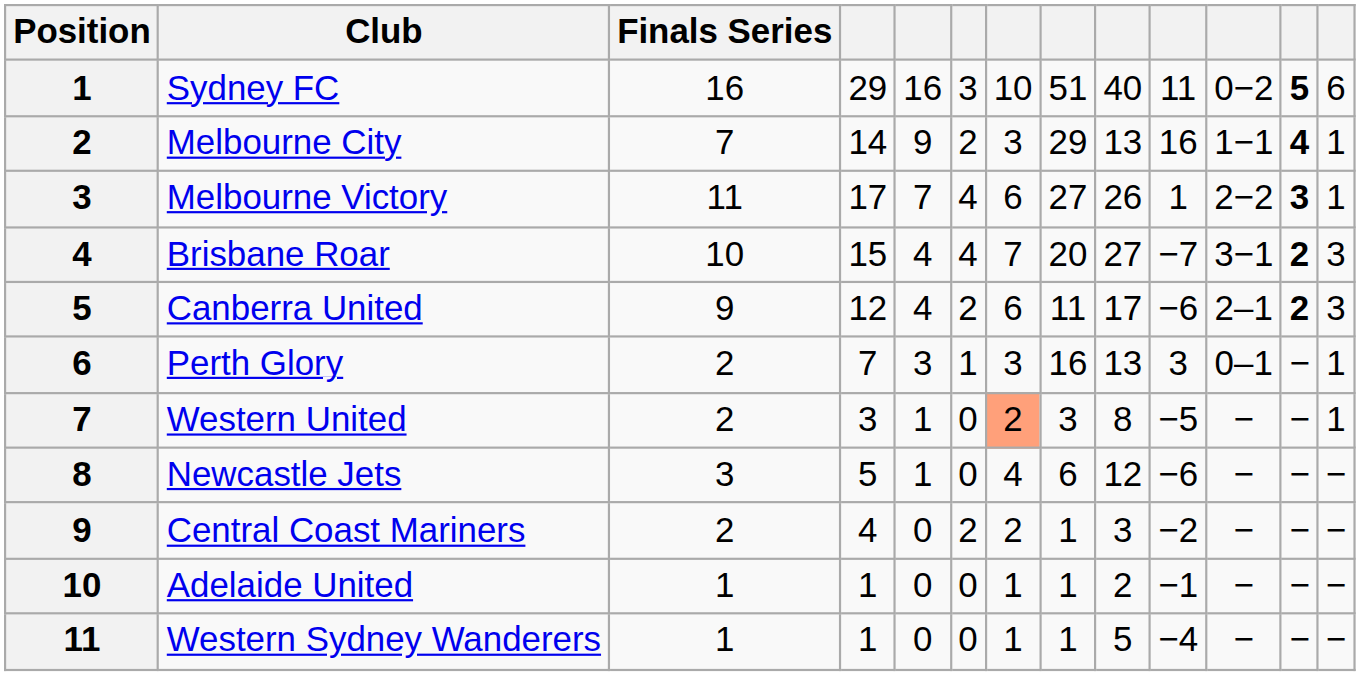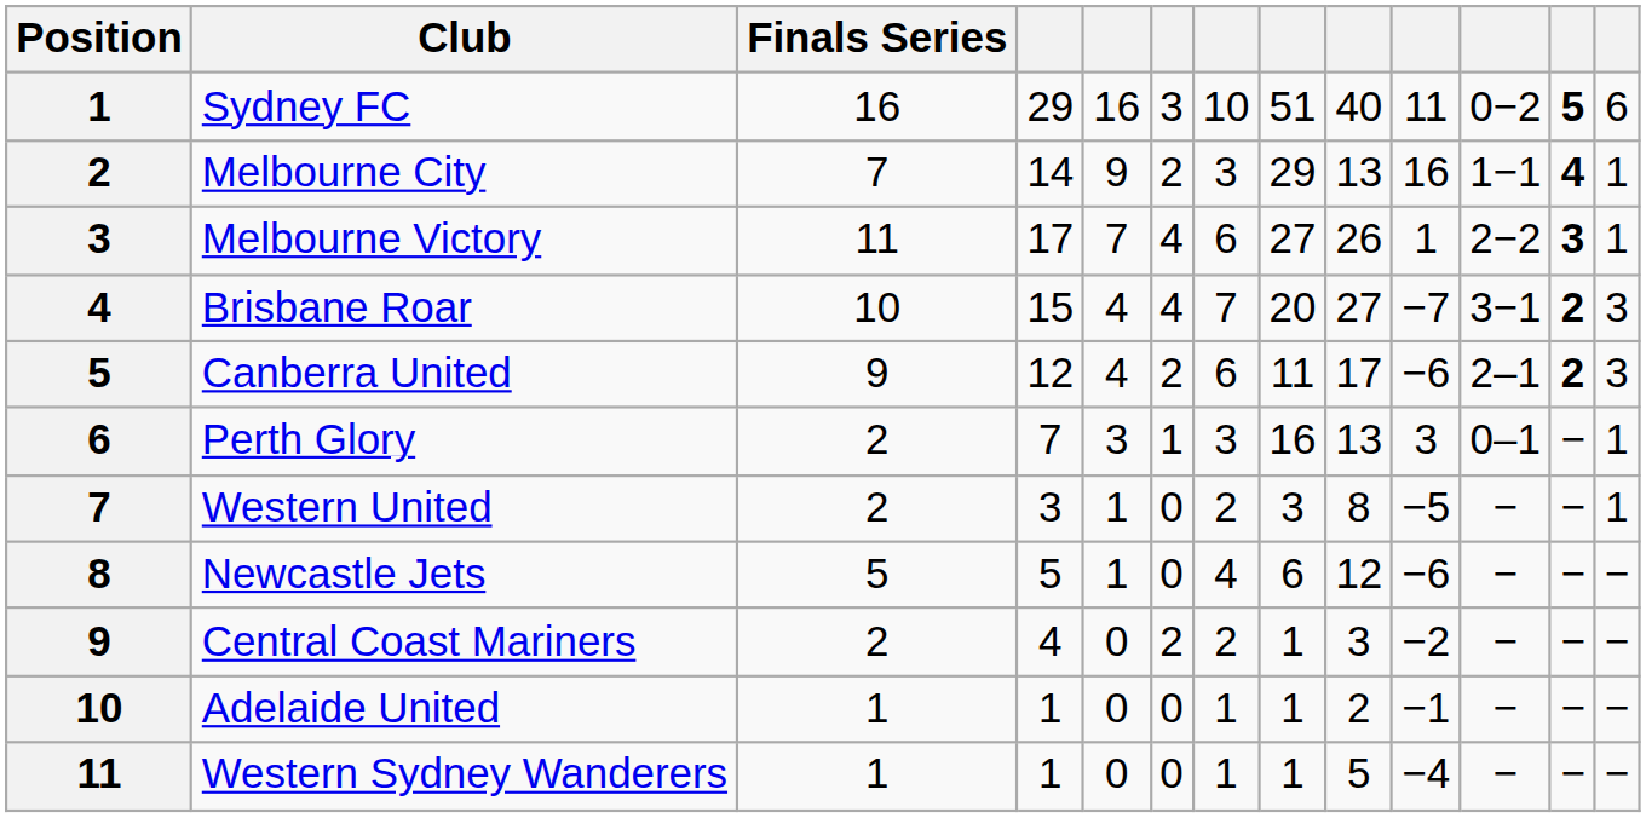Western United | column 7: lightsalmon background -> no background
Newcastle Jets | Finals Series: 3 -> 5
